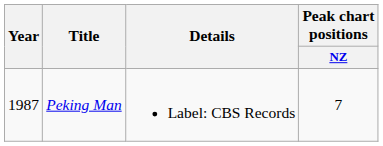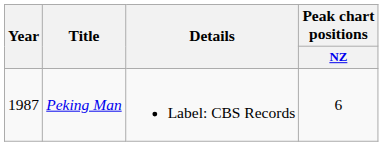Peking Man | Peak chart positions / NZ: 7 -> 6
